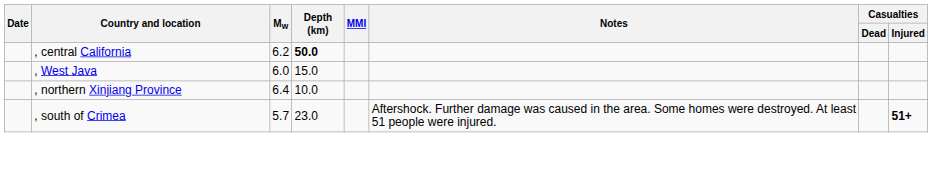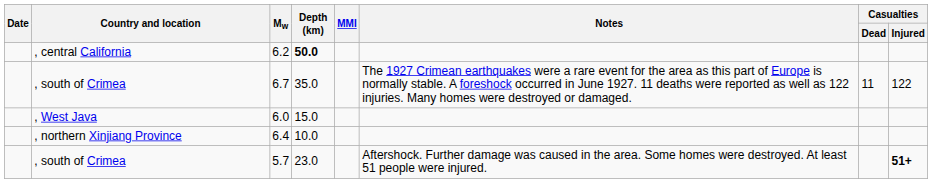+ row: , south of Crimea | 6.7 | 35.0 | The 1927 Crimean earthquakes were a rare event for the area as this part of Europe is normally stable. A foreshock occurred in June 1927. 11 deaths were reported as well as 122 injuries. Many homes were destroyed or damaged. | 11 | 122
